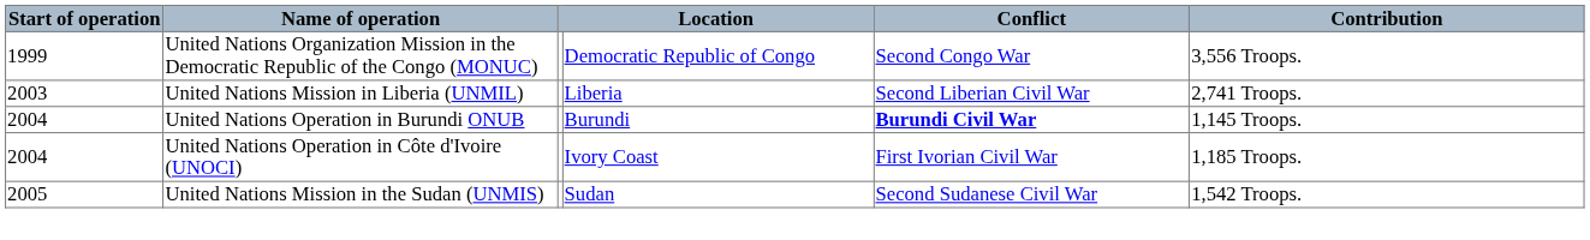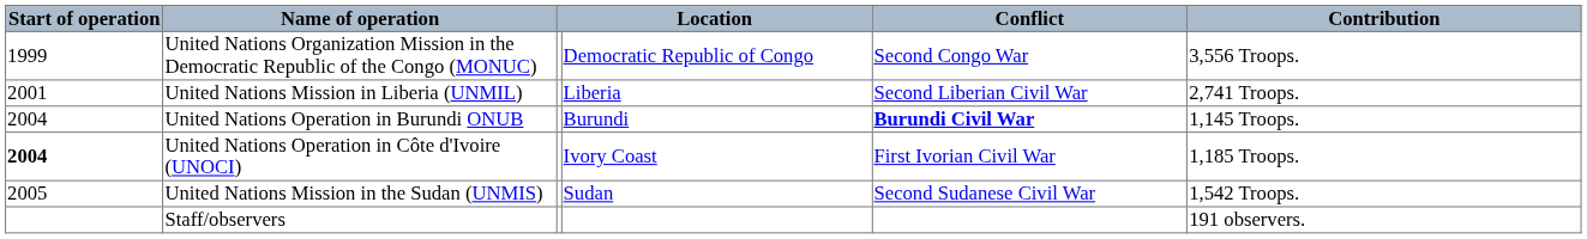United Nations Mission in Liberia (UNMIL) | Start of operation: 2003 -> 2001
United Nations Operation in Côte d'Ivoire (UNOCI) | Start of operation: normal -> bold
+ row: Staff/observers | 191 observers.
